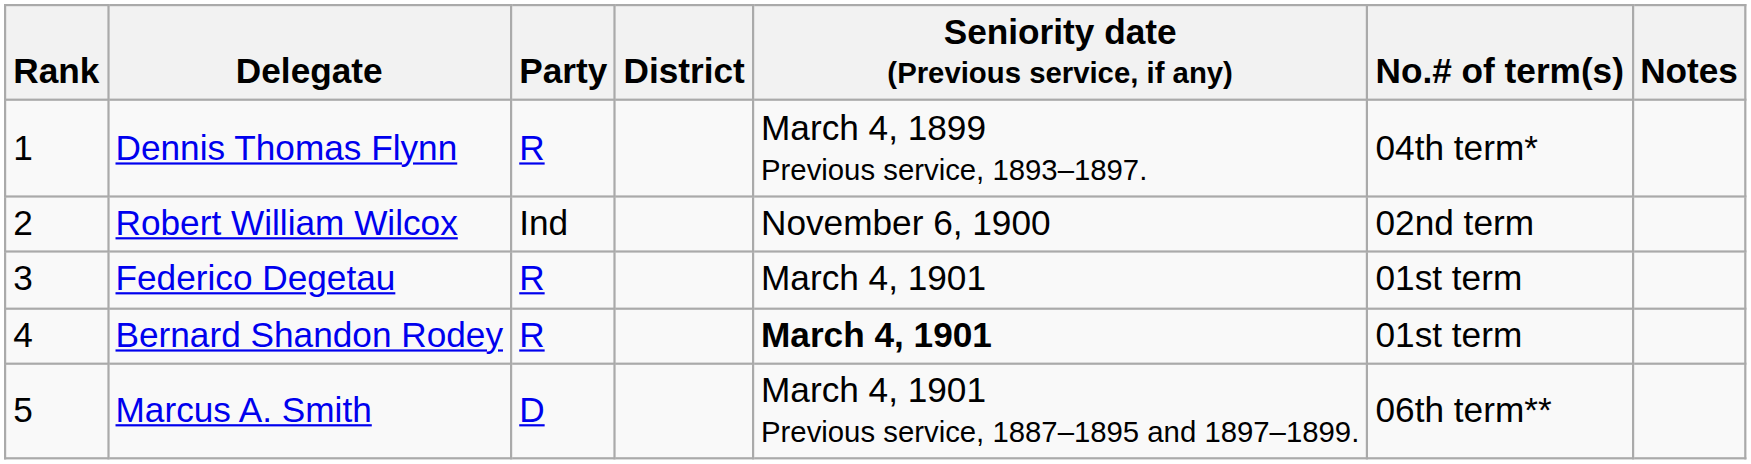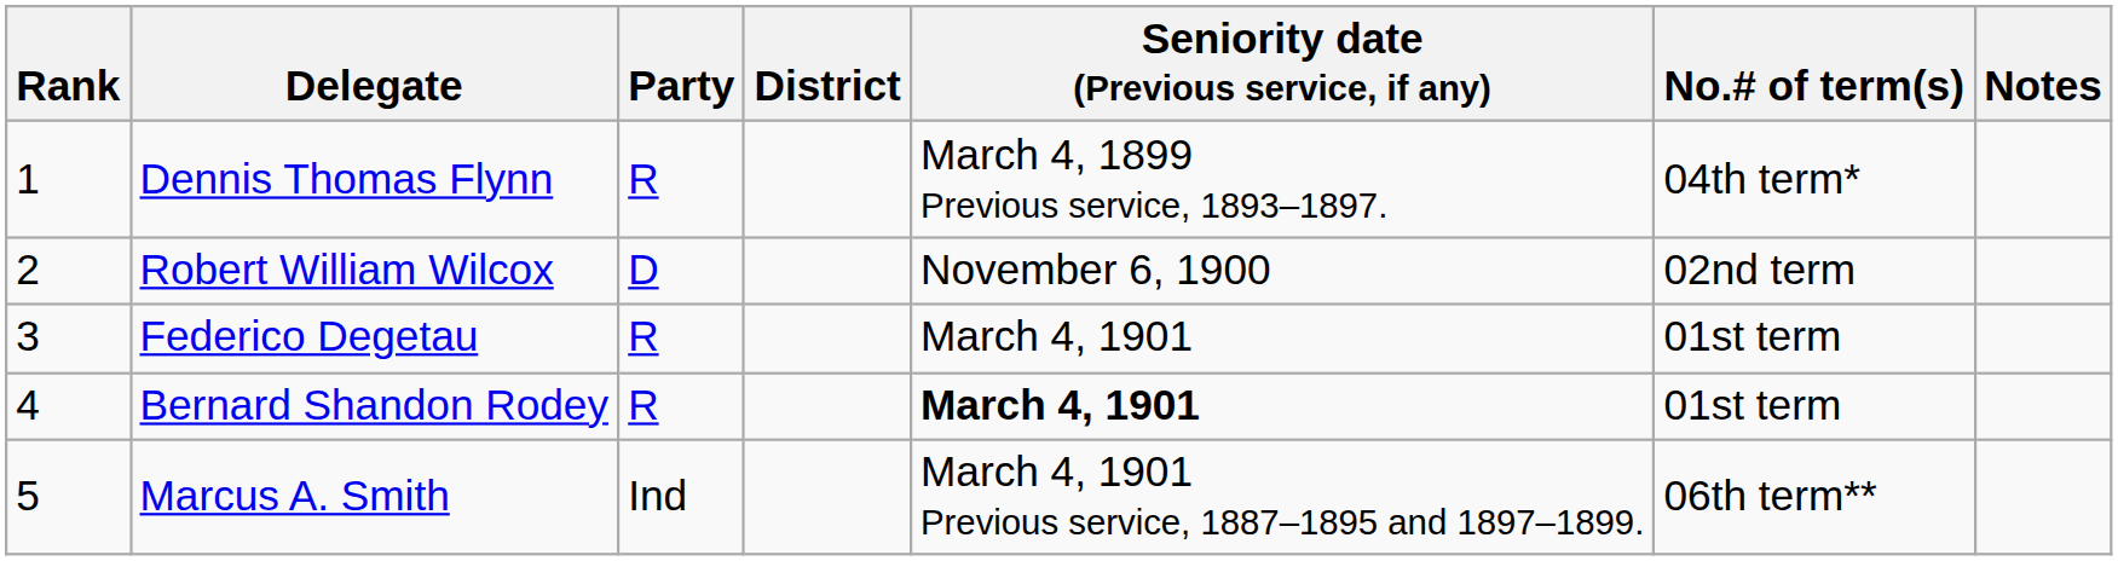Robert William Wilcox | Party: Ind -> D
Marcus A. Smith | Party: D -> Ind
